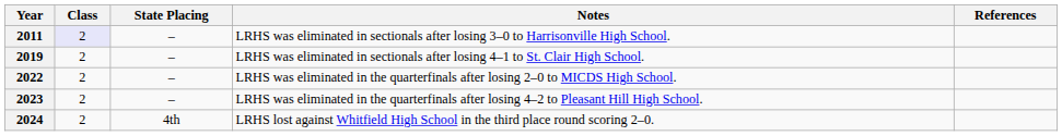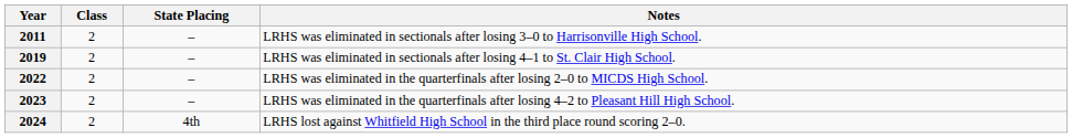- column: References
2011 | Class: lavender background -> no background
